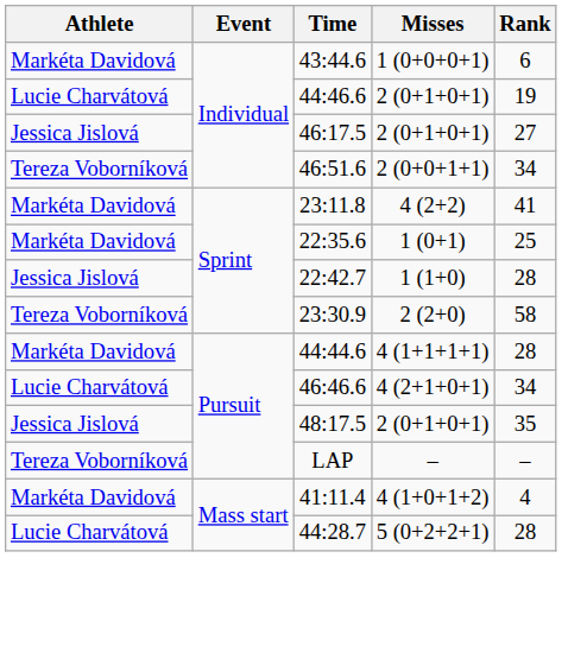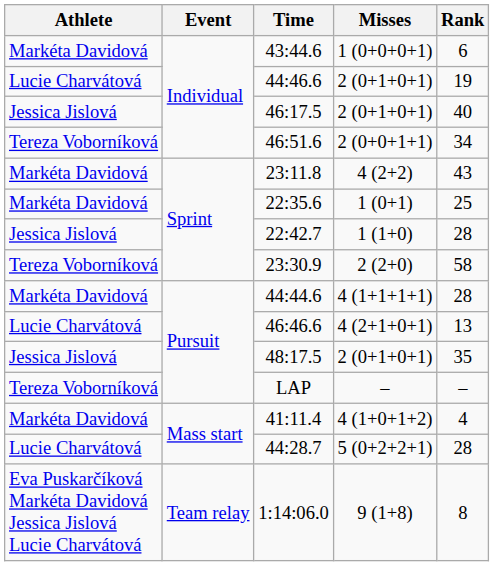46:17.5 | Rank: 27 -> 40
23:11.8 | Rank: 41 -> 43
46:46.6 | Rank: 34 -> 13
+ row: Eva Puskarčíková Markéta Davidová Jessica Jislová Lucie Charvátová | Team relay | 1:14:06.0 | 9 (1+8) | 8
